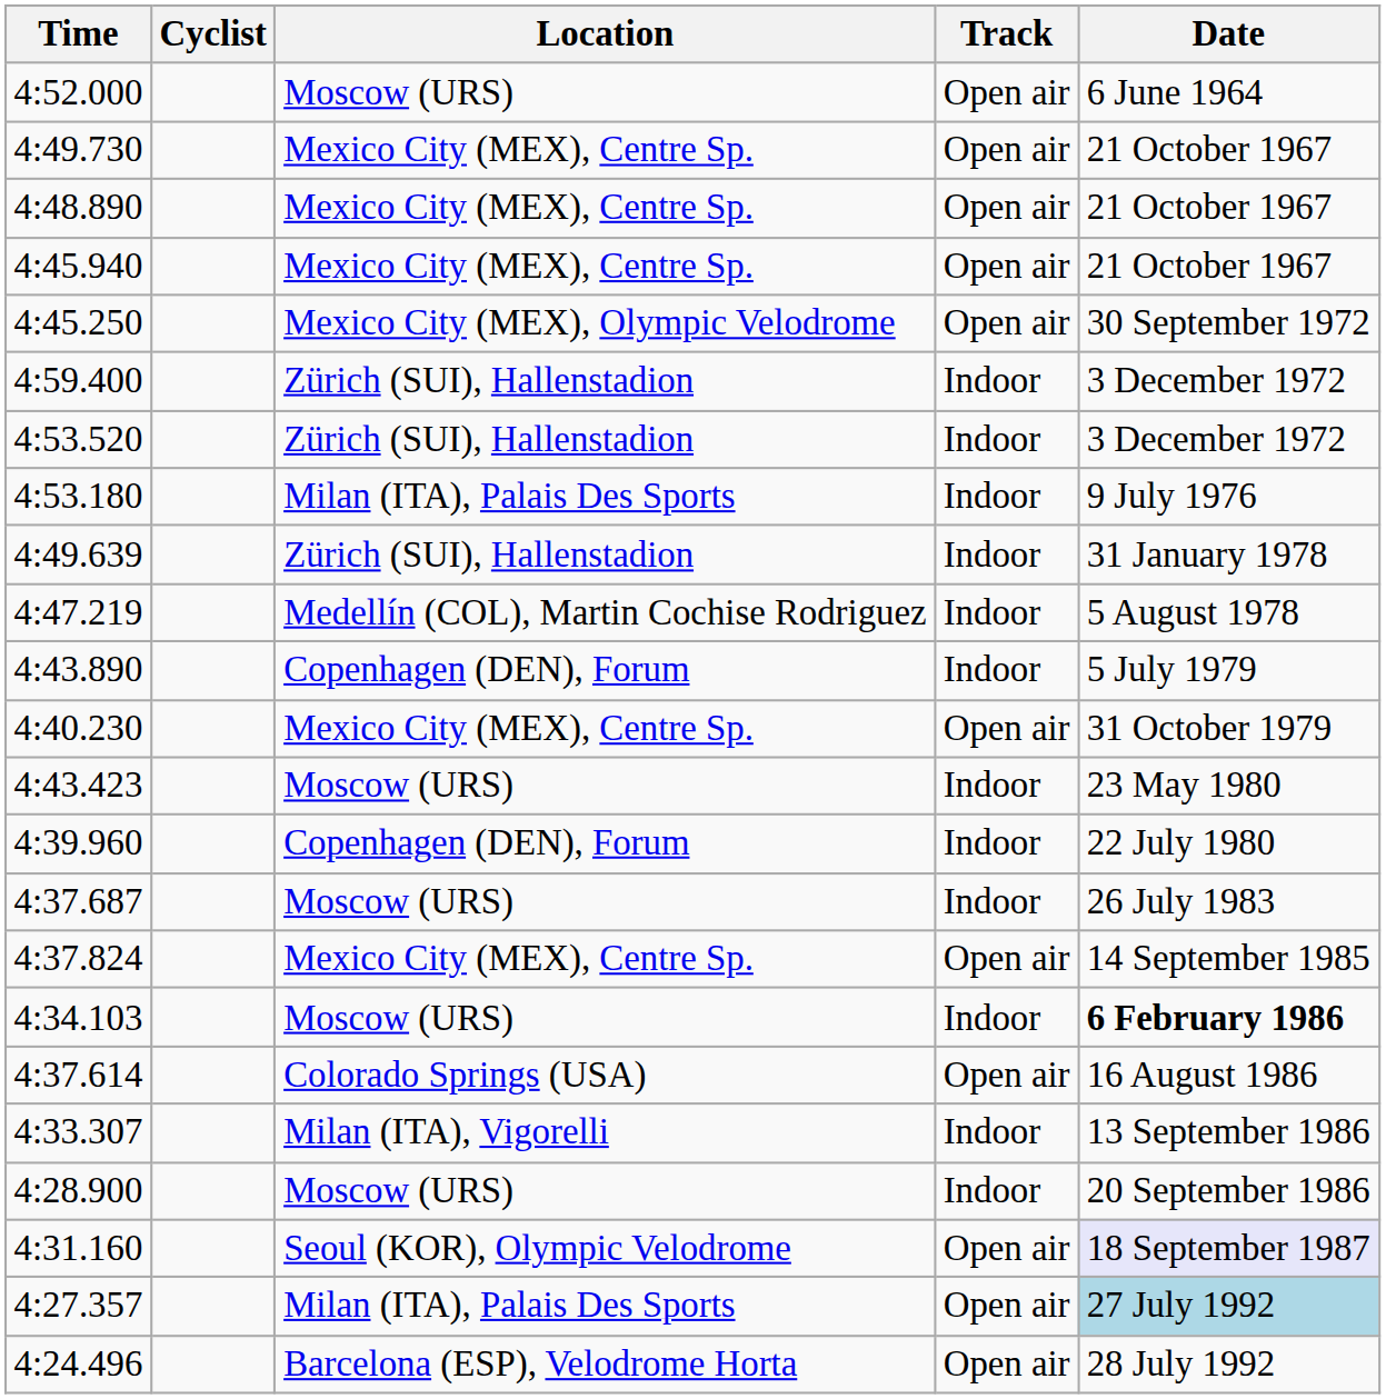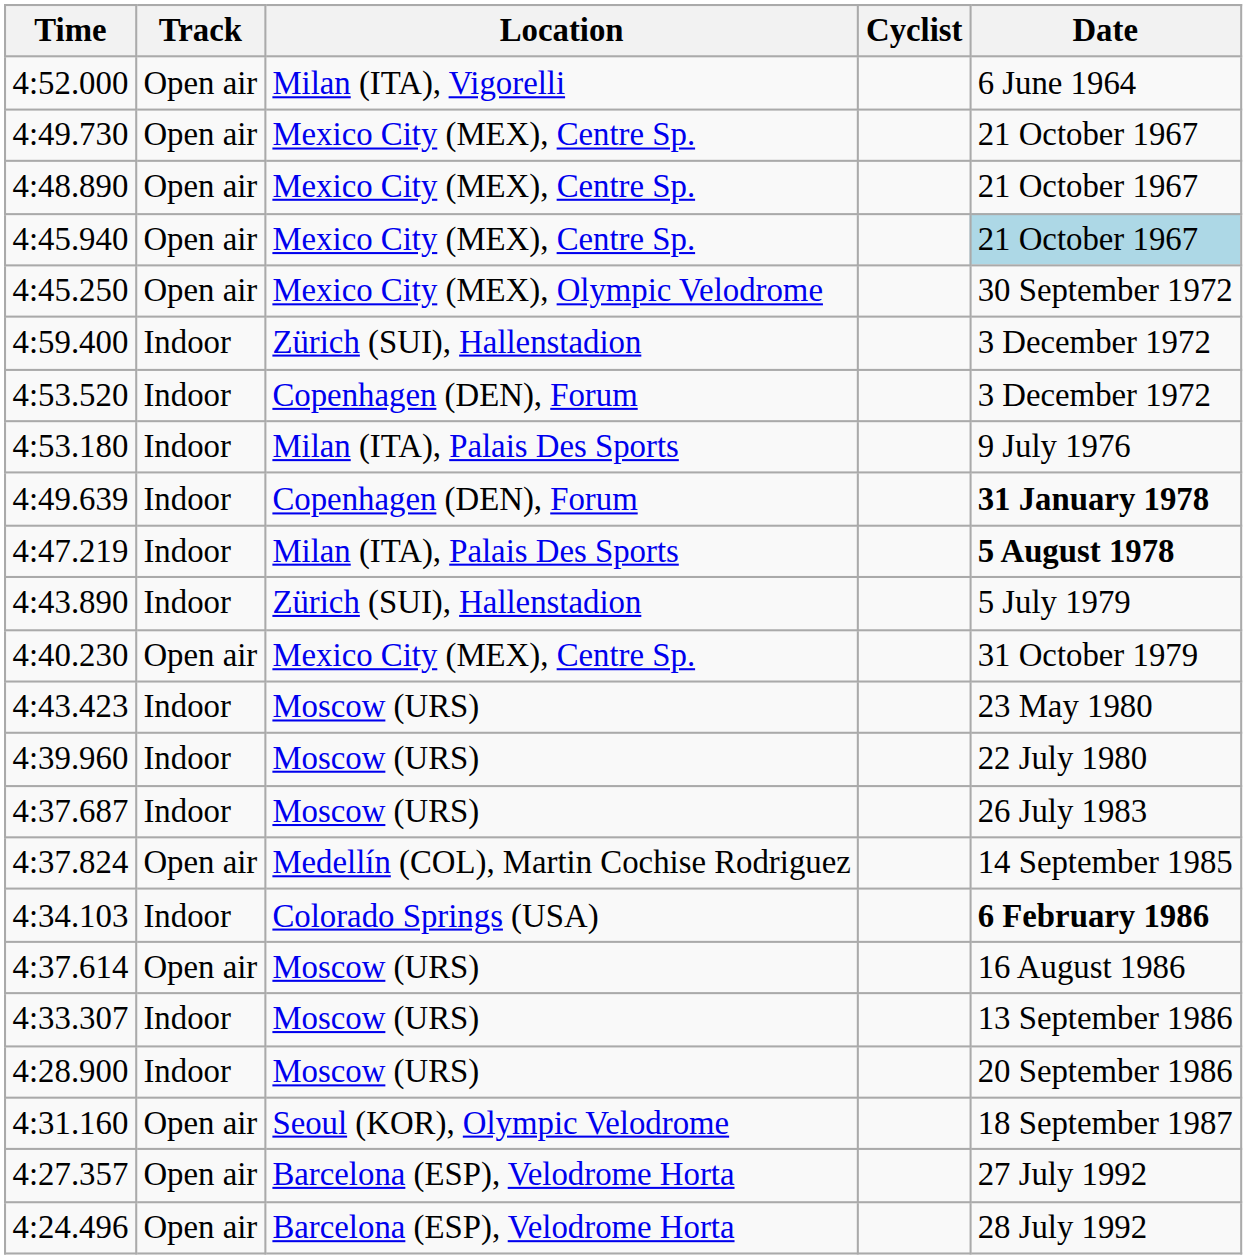columns swapped: Cyclist <-> Track
4:52.000 | Location: Moscow (URS) -> Milan (ITA), Vigorelli
4:45.940 | Date: no background -> lightblue background
4:53.520 | Location: Zürich (SUI), Hallenstadion -> Copenhagen (DEN), Forum
4:49.639 | Location: Zürich (SUI), Hallenstadion -> Copenhagen (DEN), Forum
4:49.639 | Date: normal -> bold
4:47.219 | Location: Medellín (COL), Martin Cochise Rodriguez -> Milan (ITA), Palais Des Sports
4:47.219 | Date: normal -> bold
4:43.890 | Location: Copenhagen (DEN), Forum -> Zürich (SUI), Hallenstadion
4:39.960 | Location: Copenhagen (DEN), Forum -> Moscow (URS)
4:37.824 | Location: Mexico City (MEX), Centre Sp. -> Medellín (COL), Martin Cochise Rodriguez
4:34.103 | Location: Moscow (URS) -> Colorado Springs (USA)
4:37.614 | Location: Colorado Springs (USA) -> Moscow (URS)
4:33.307 | Location: Milan (ITA), Vigorelli -> Moscow (URS)
4:31.160 | Date: lavender background -> no background
4:27.357 | Location: Milan (ITA), Palais Des Sports -> Barcelona (ESP), Velodrome Horta
4:27.357 | Date: lightblue background -> no background
